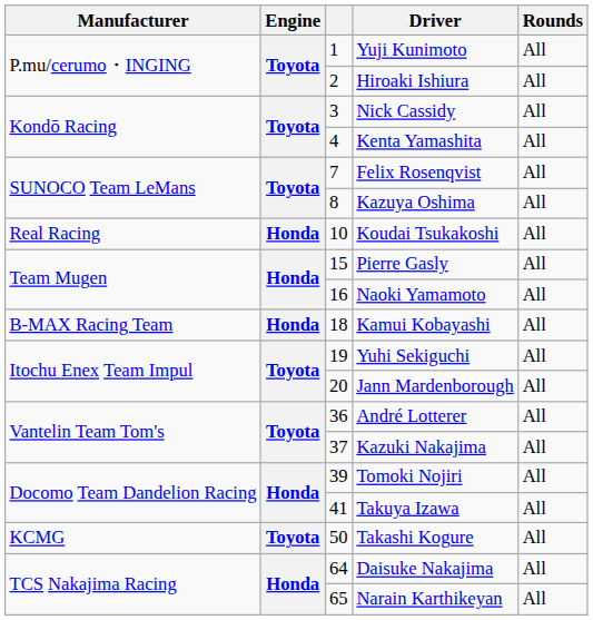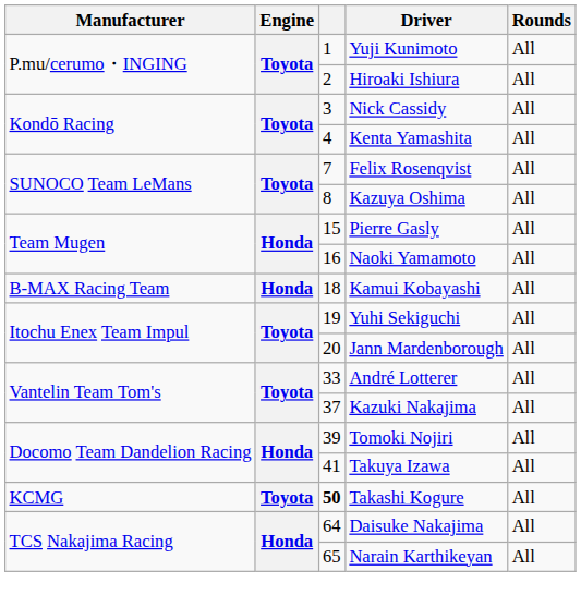- row: Real Racing | Honda | 10 | Koudai Tsukakoshi | All
André Lotterer | column 3: 36 -> 33
Takashi Kogure | column 3: normal -> bold
